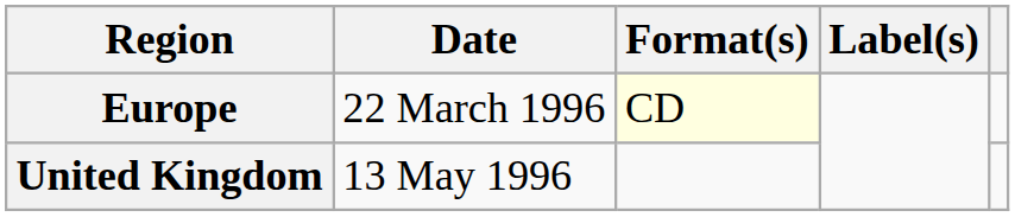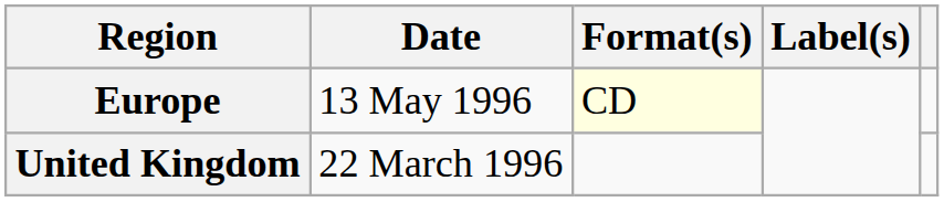Europe | Date: 22 March 1996 -> 13 May 1996
United Kingdom | Date: 13 May 1996 -> 22 March 1996
